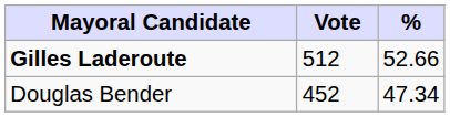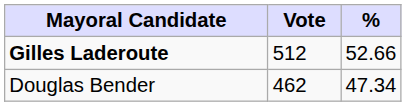Douglas Bender | Vote: 452 -> 462
